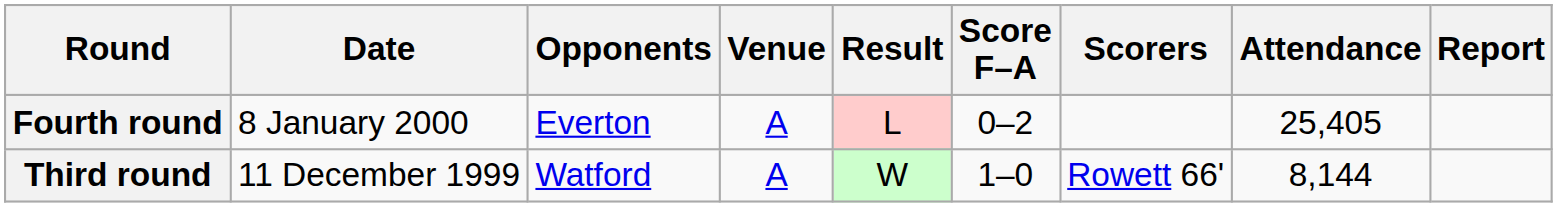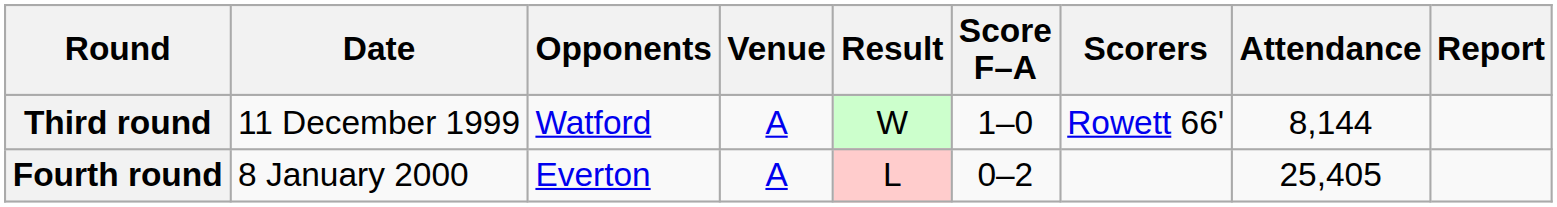rows swapped: Third round <-> Fourth round
